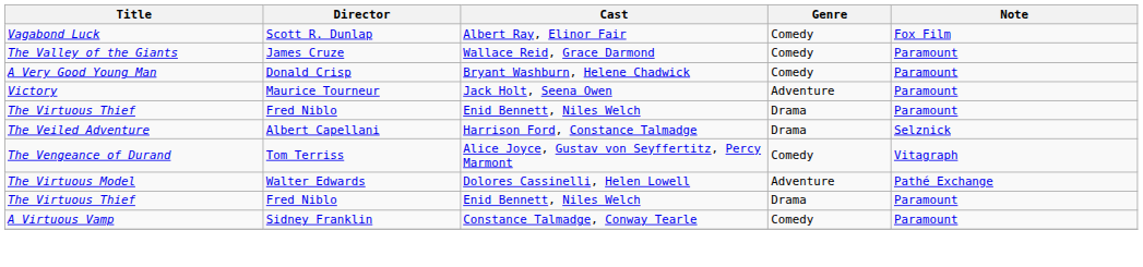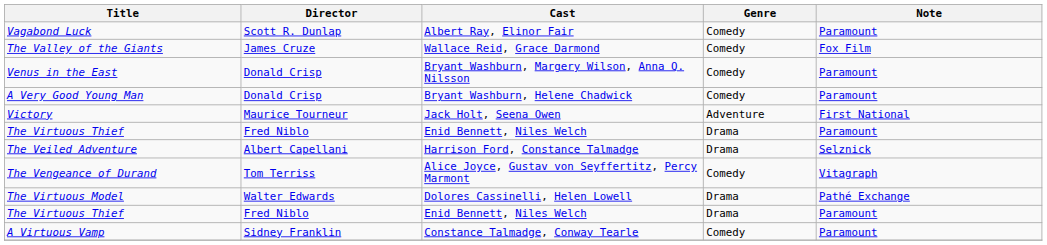Vagabond Luck | Note: Fox Film -> Paramount
The Valley of the Giants | Note: Paramount -> Fox Film
+ row: Venus in the East | Donald Crisp | Bryant Washburn, Margery Wilson, Anna Q. Nilsson | Comedy | Paramount
Victory | Note: Paramount -> First National
The Virtuous Model | Genre: Adventure -> Drama
